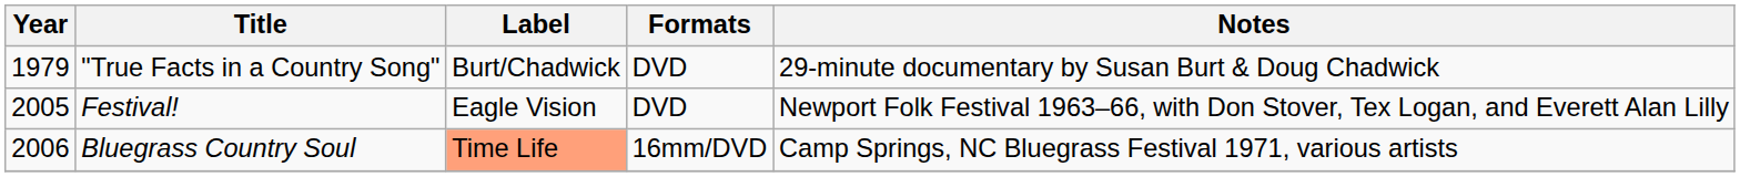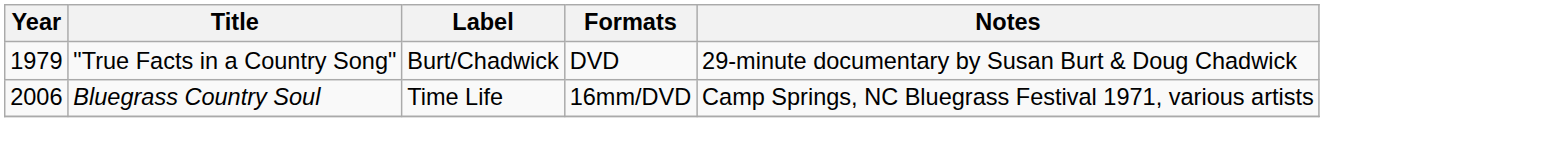- row: 2005 | Festival! | Eagle Vision | DVD | Newport Folk Festival 1963–66, with Don Stover, Tex Logan, and Everett Alan Lilly
Bluegrass Country Soul | Label: lightsalmon background -> no background
